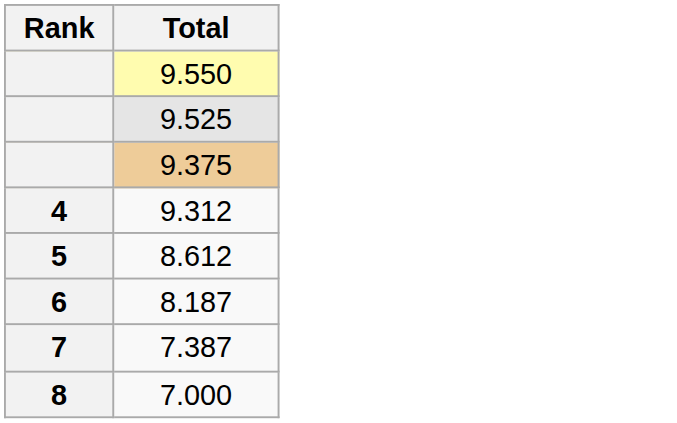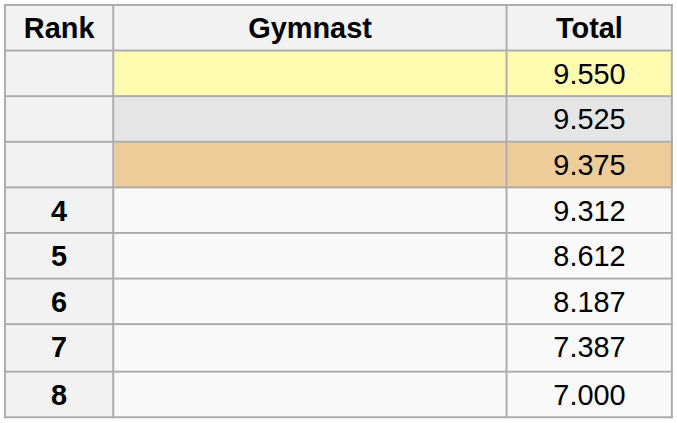+ column: Gymnast
